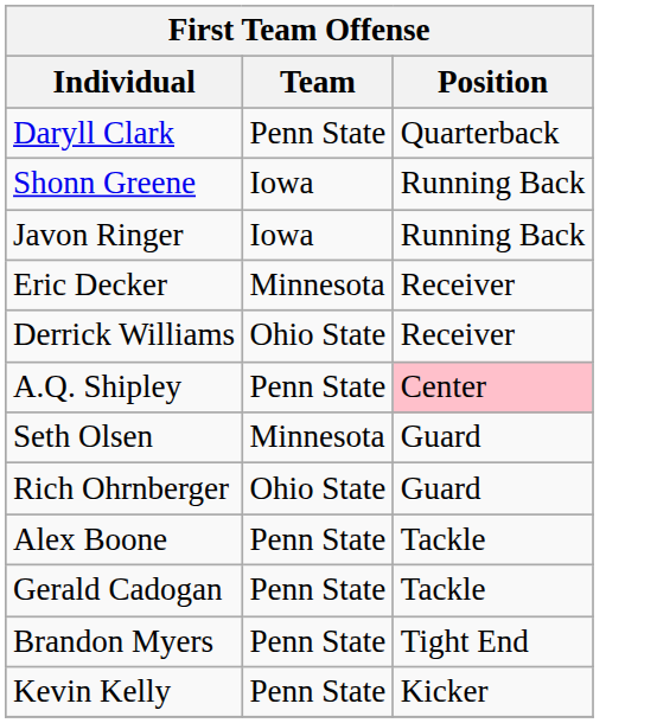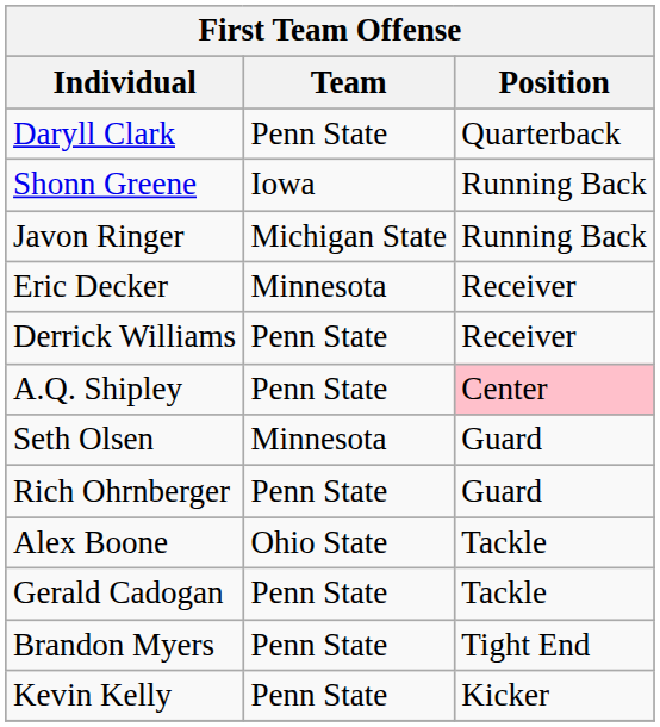Javon Ringer | Team: Iowa -> Michigan State
Derrick Williams | Team: Ohio State -> Penn State
Rich Ohrnberger | Team: Ohio State -> Penn State
Alex Boone | Team: Penn State -> Ohio State
